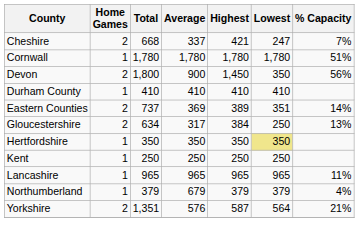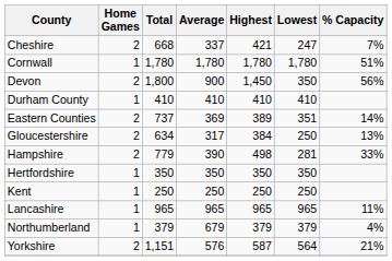+ row: Hampshire | 2 | 779 | 390 | 498 | 281 | 33%
Hertfordshire | Lowest: khaki background -> no background
Yorkshire | Total: 1,351 -> 1,151
